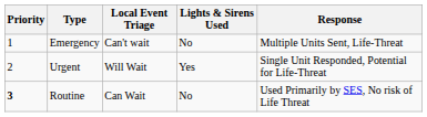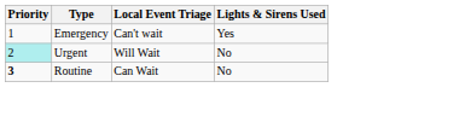- column: Response | Multiple Units Sent, Life-Threat | Single Unit Responded, Potential for Life-Threat | Used Primarily by SES, No risk of Life Threat
Emergency | Lights & Sirens Used: No -> Yes
Urgent | Priority: no background -> paleturquoise background
Urgent | Lights & Sirens Used: Yes -> No
